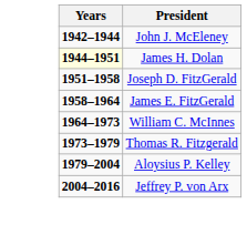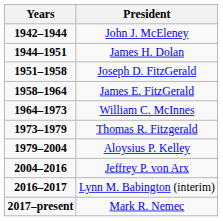James H. Dolan | Years: lightyellow background -> no background
+ row: 2016–2017 | Lynn M. Babington (interim)
+ row: 2017–present | Mark R. Nemec
